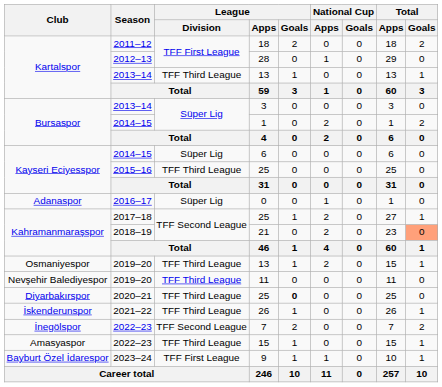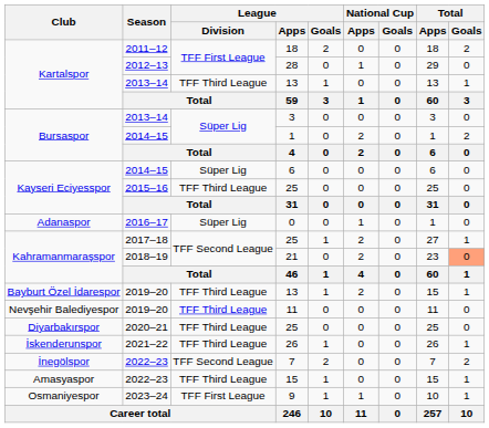2019–20 / 13 | Club: Osmaniyespor -> Bayburt Özel İdarespor
2020–21 / 25 | League / Goals: bold -> normal
9 | Club: Bayburt Özel İdarespor -> Osmaniyespor
